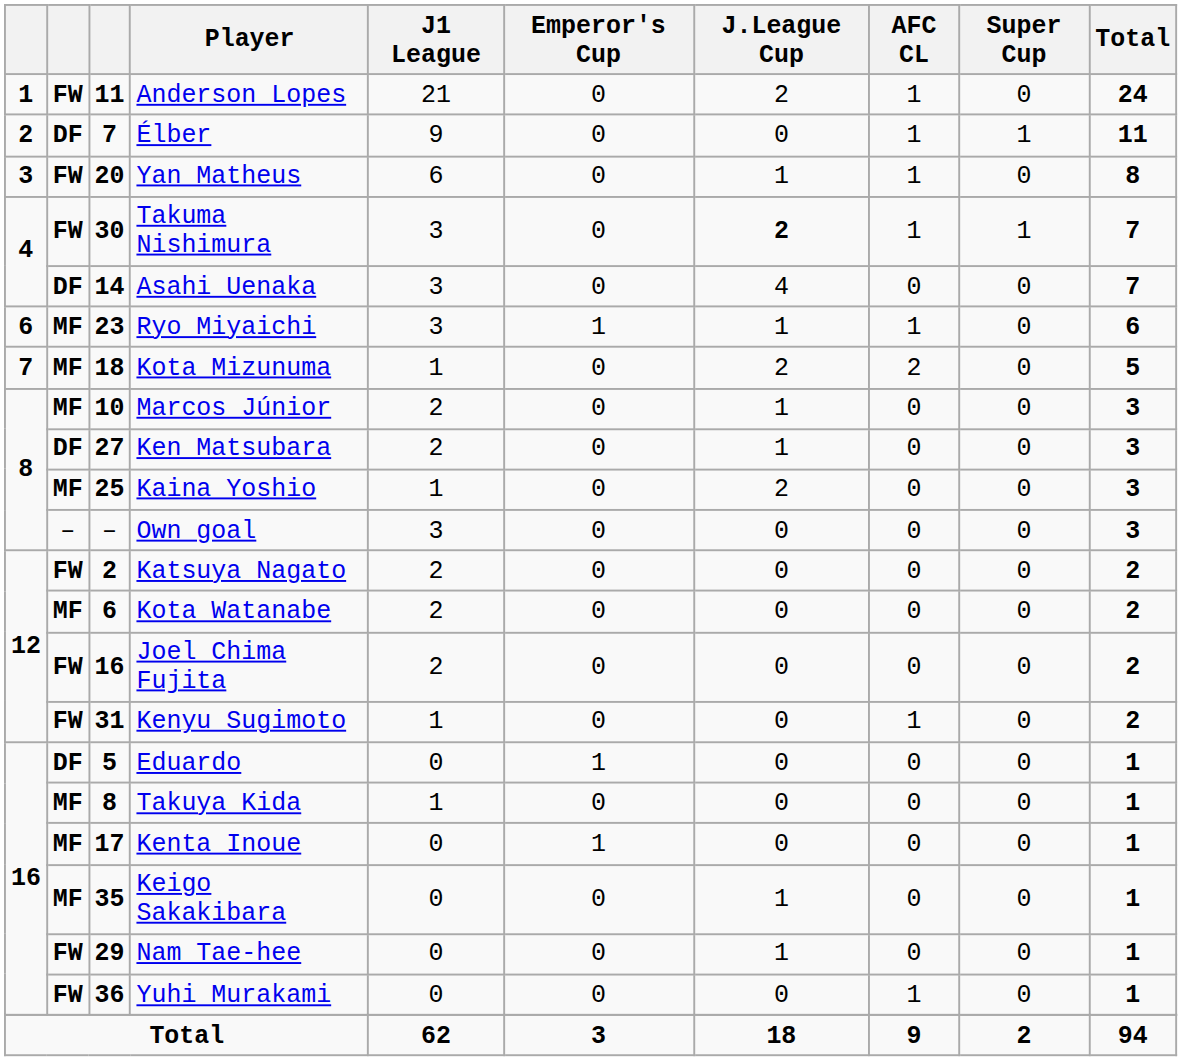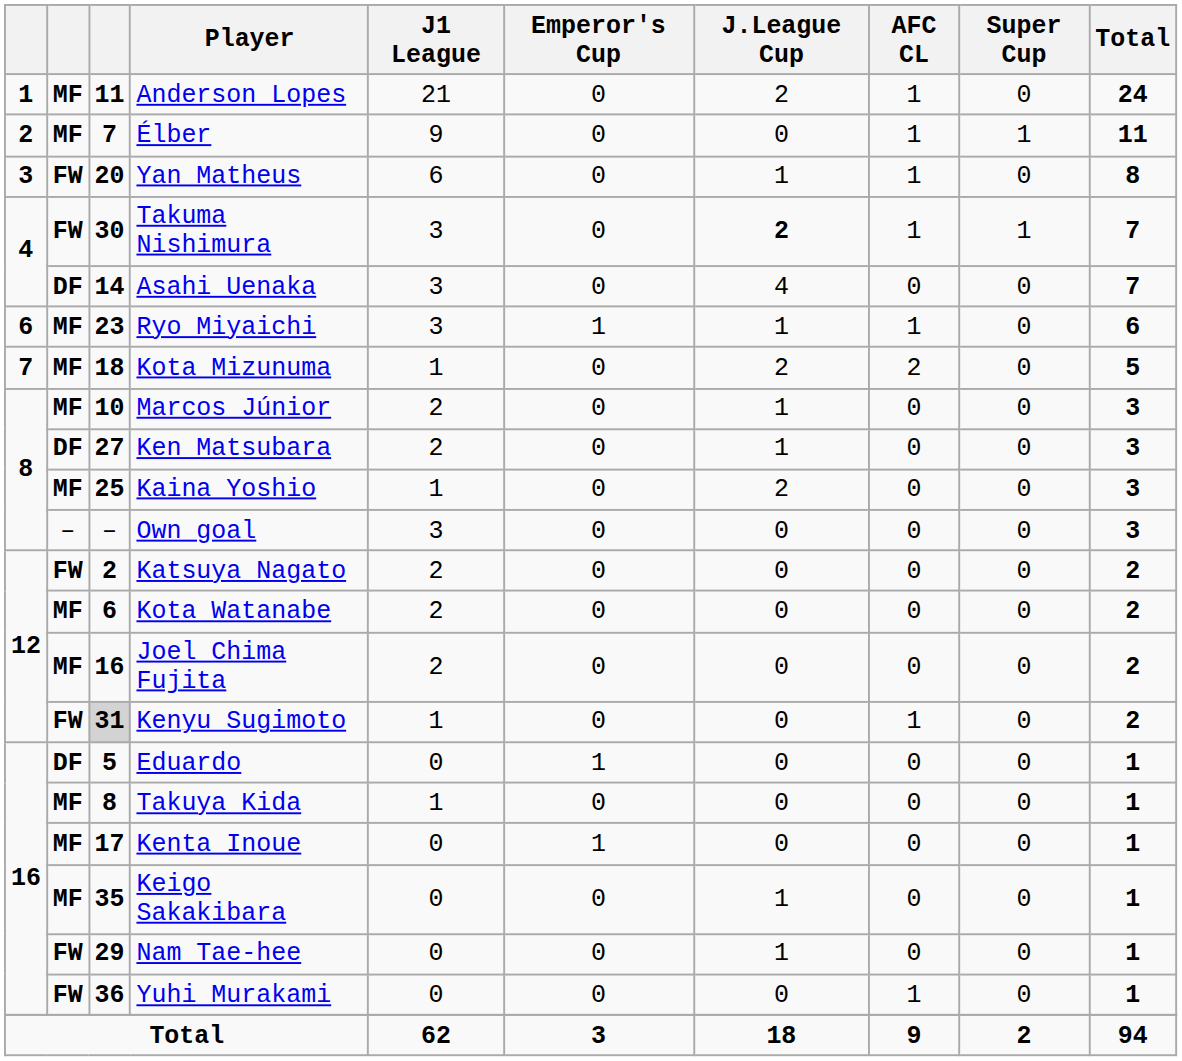Anderson Lopes | column 2: FW -> MF
Élber | column 2: DF -> MF
Joel Chima Fujita | column 2: FW -> MF
Kenyu Sugimoto | column 3: no background -> lightgrey background
